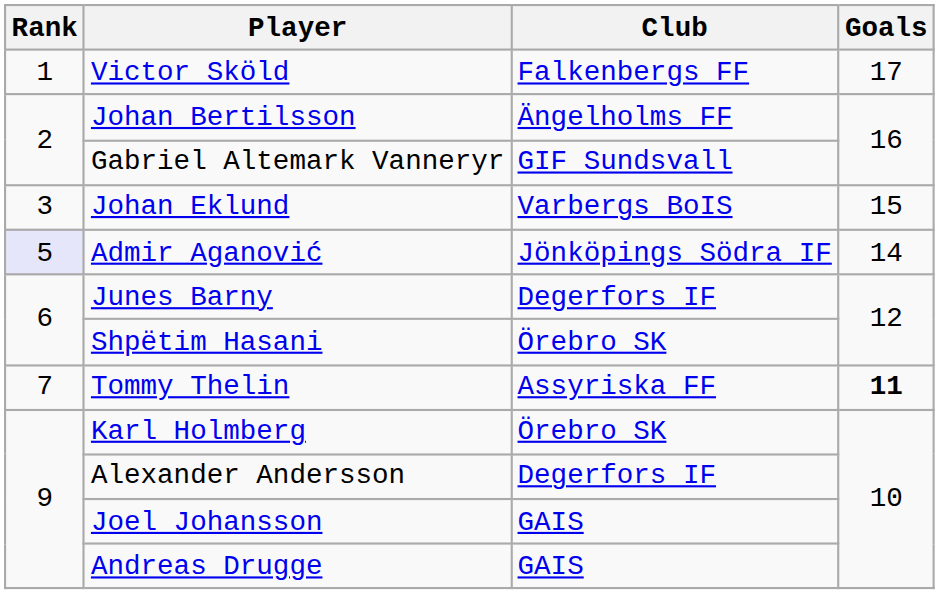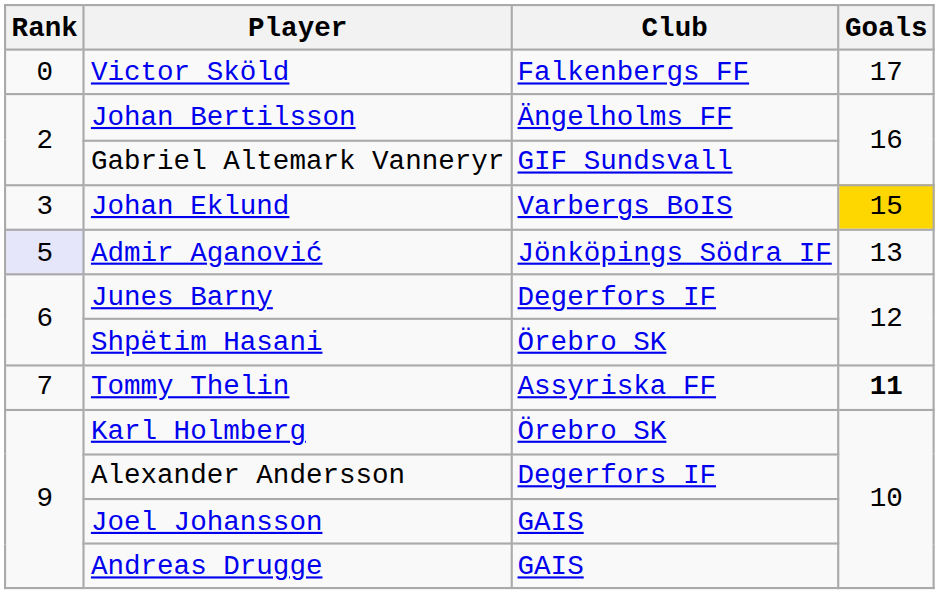Victor Sköld | Rank: 1 -> 0
Johan Eklund | Goals: no background -> gold background
Admir Aganović | Goals: 14 -> 13
